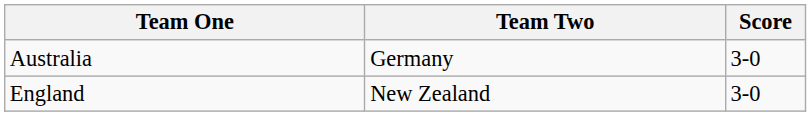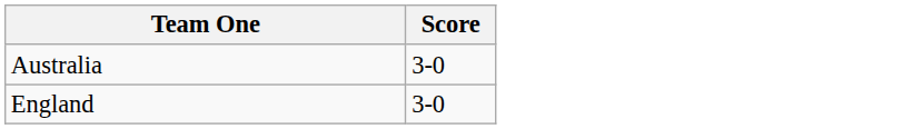- column: Team Two | Germany | New Zealand
